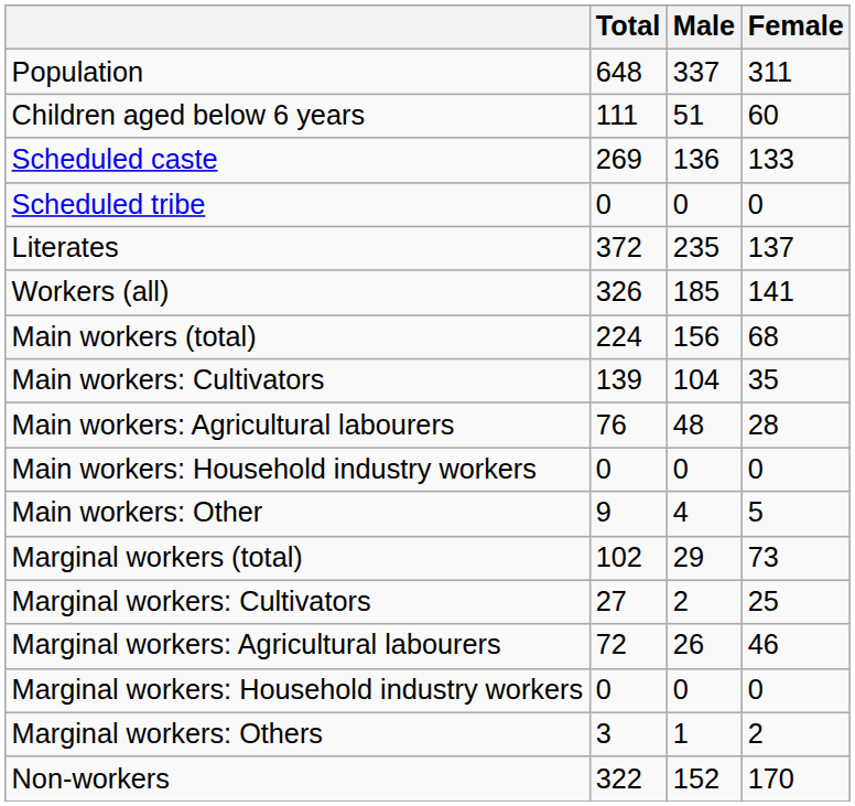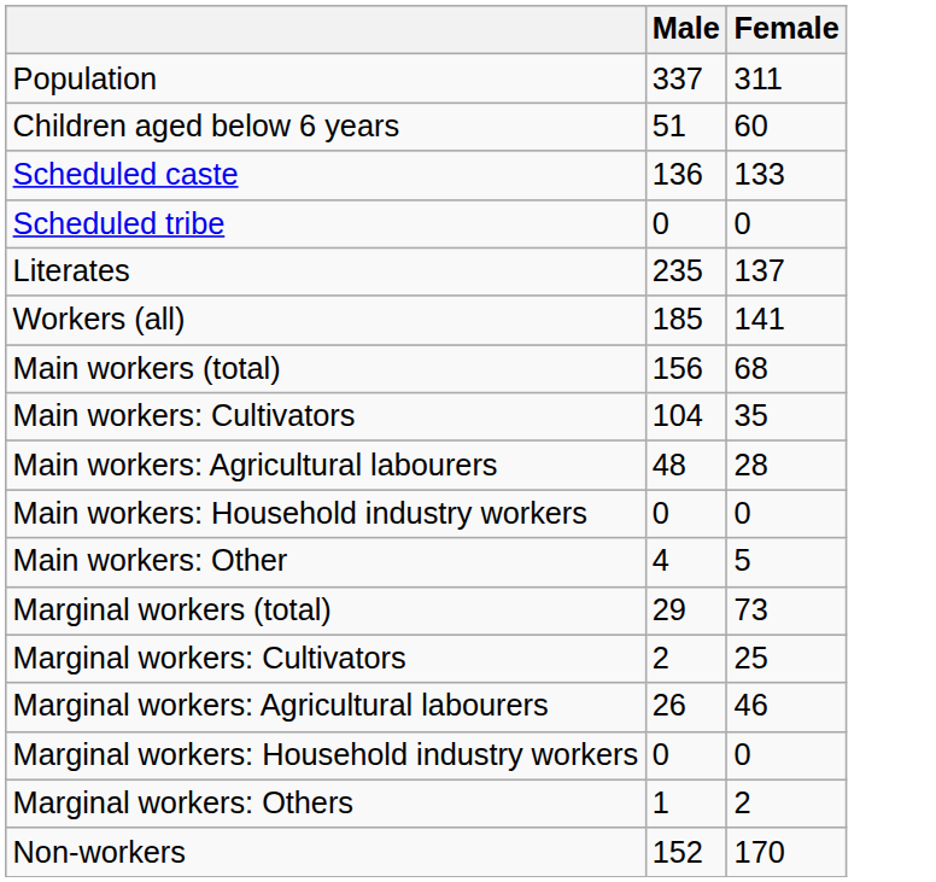- column: Total | 648 | 111 | 269 | 0 | 372 | 326 | 224 | 139 | 76 | 0 | 9 | 102 | 27 | 72 | 0 | 3 | 322
